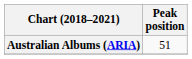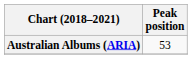Australian Albums (ARIA) | Peak position: 51 -> 53
